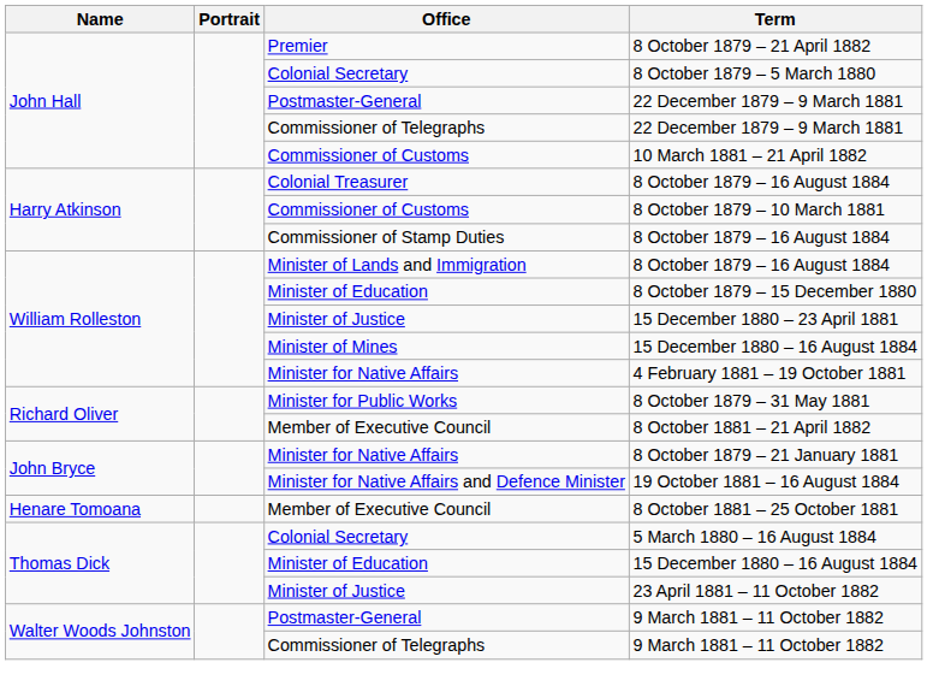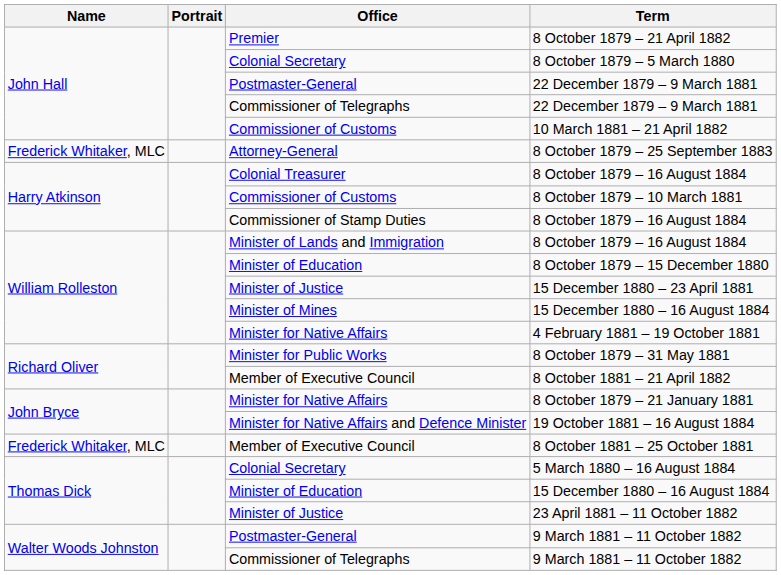+ row: Frederick Whitaker, MLC | Attorney-General | 8 October 1879 – 25 September 1883
8 October 1881 – 25 October 1881 | Name: Henare Tomoana -> Frederick Whitaker, MLC
